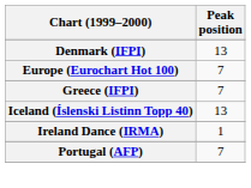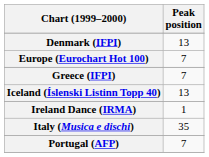+ row: Italy (Musica e dischi) | 35
